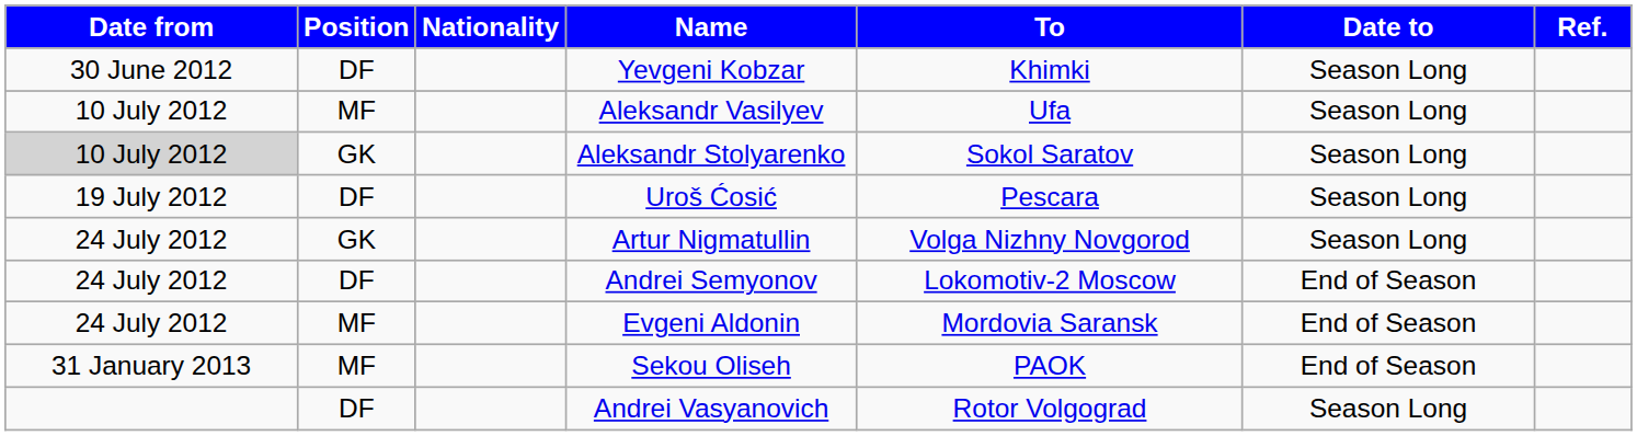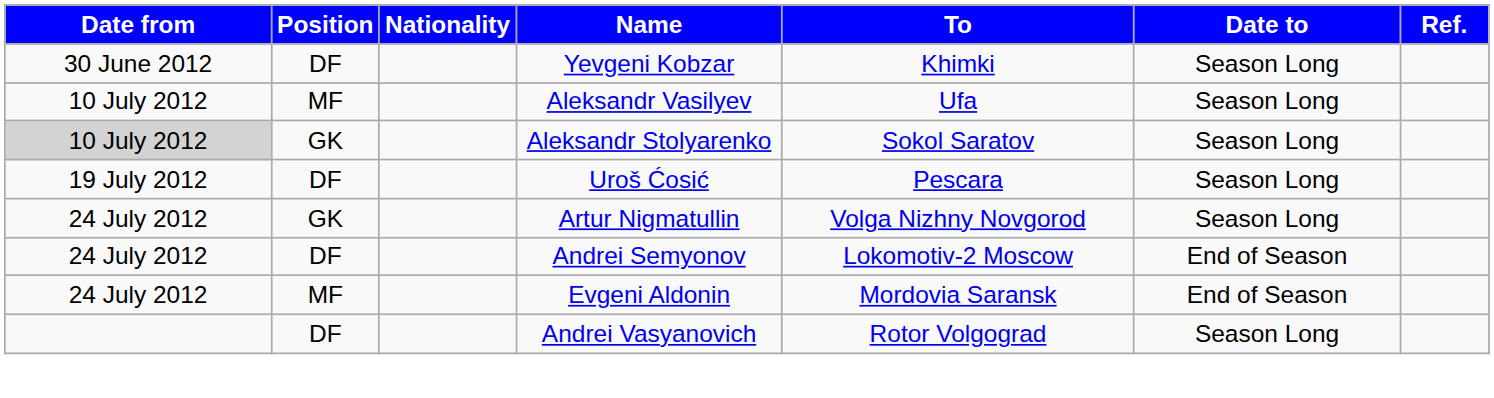- row: 31 January 2013 | MF | Sekou Oliseh | PAOK | End of Season
